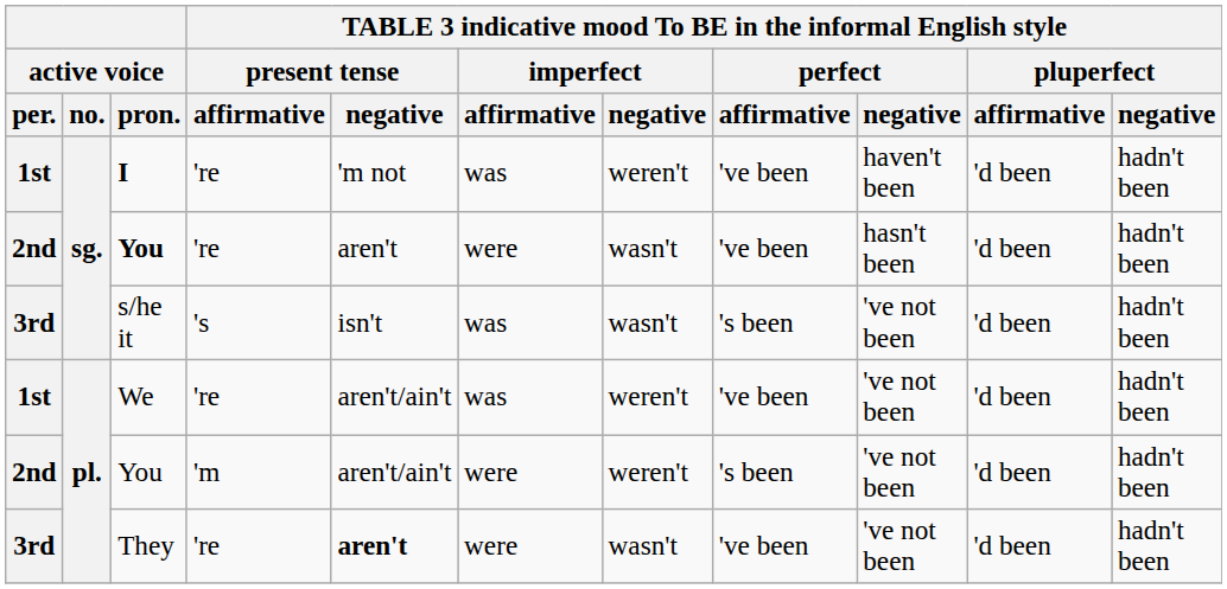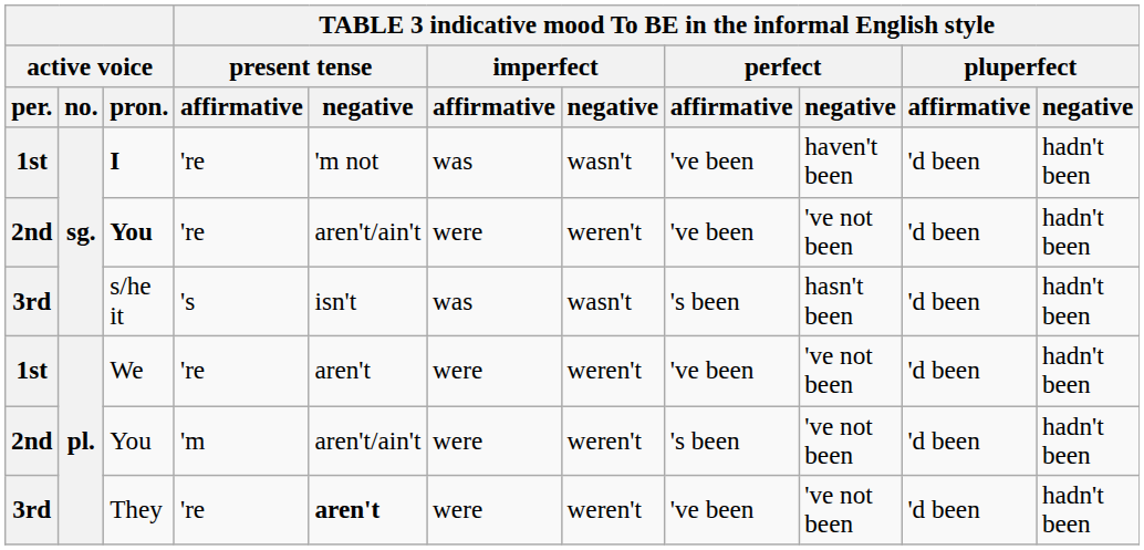I | column 7: weren't -> wasn't
sg. / You | column 5: aren't -> aren't/ain't
sg. / You | column 7: wasn't -> weren't
sg. / You | column 9: hasn't been -> 've not been
s/he it | column 9: 've not been -> hasn't been
We | column 5: aren't/ain't -> aren't
We | column 6: was -> were
They | column 7: wasn't -> weren't
